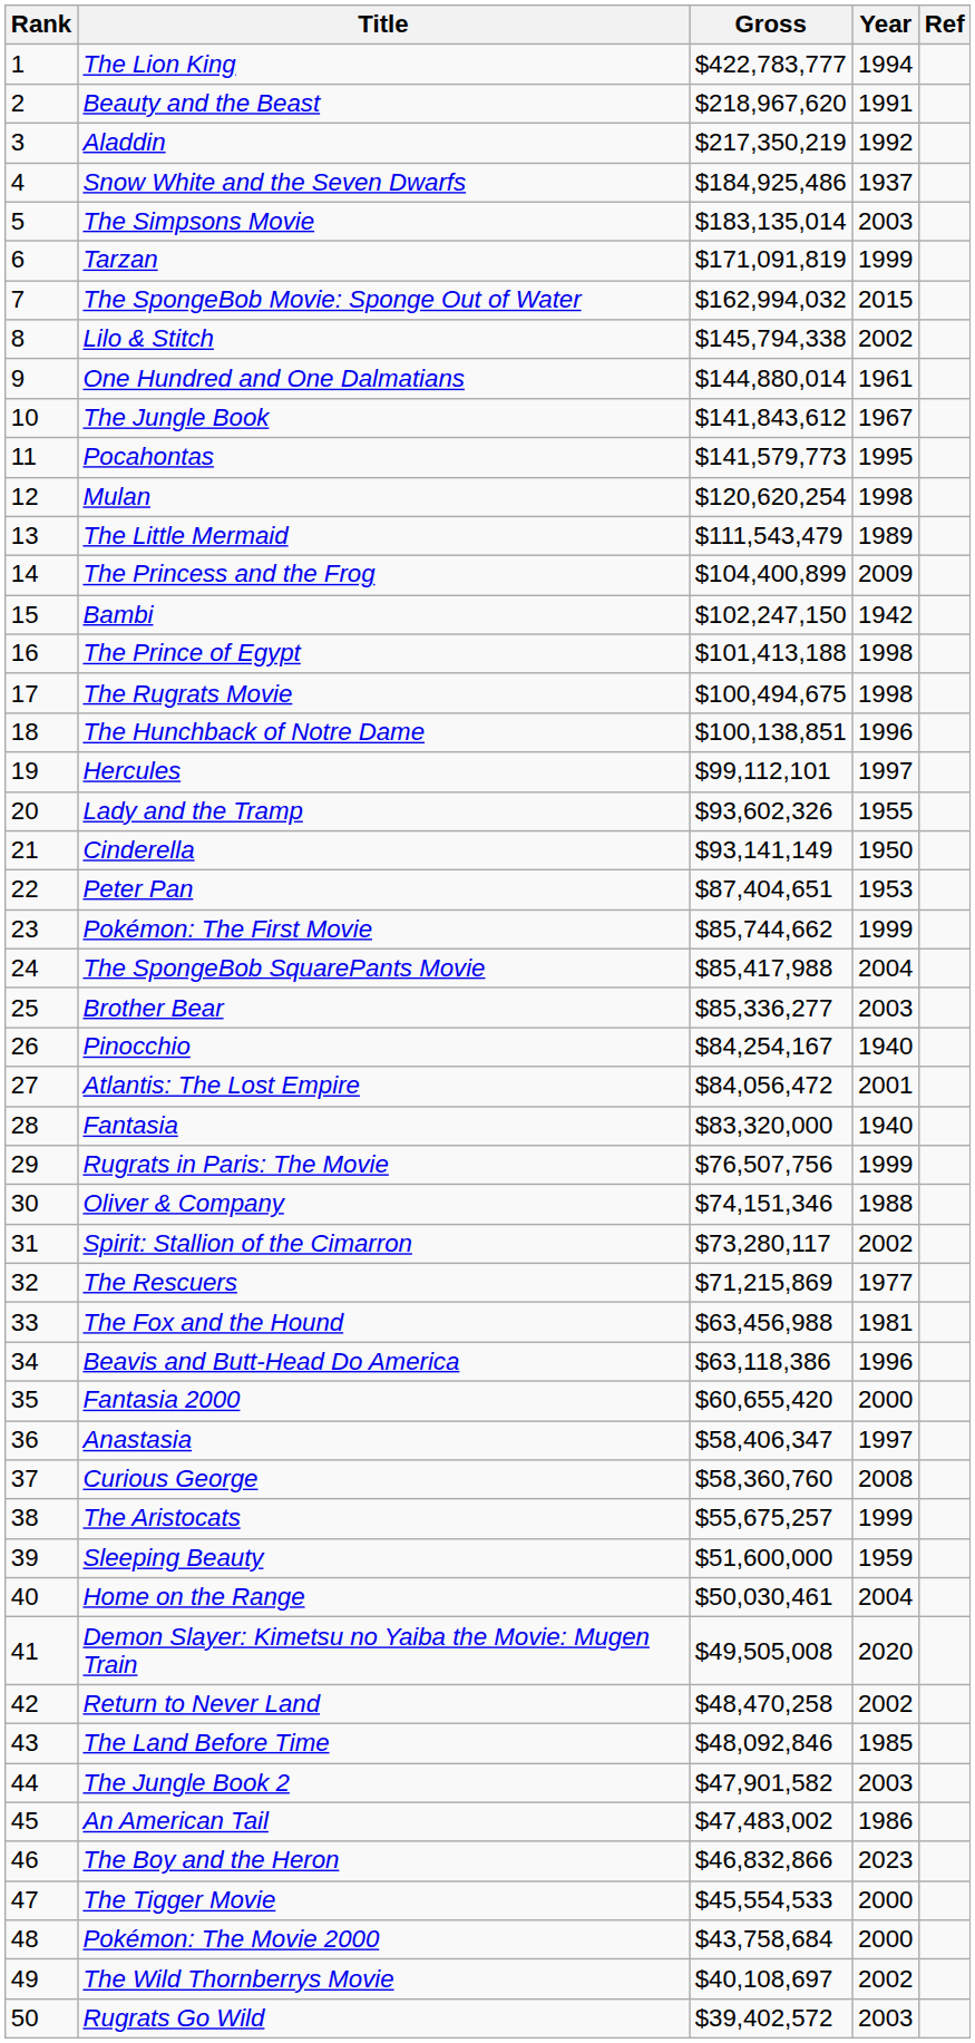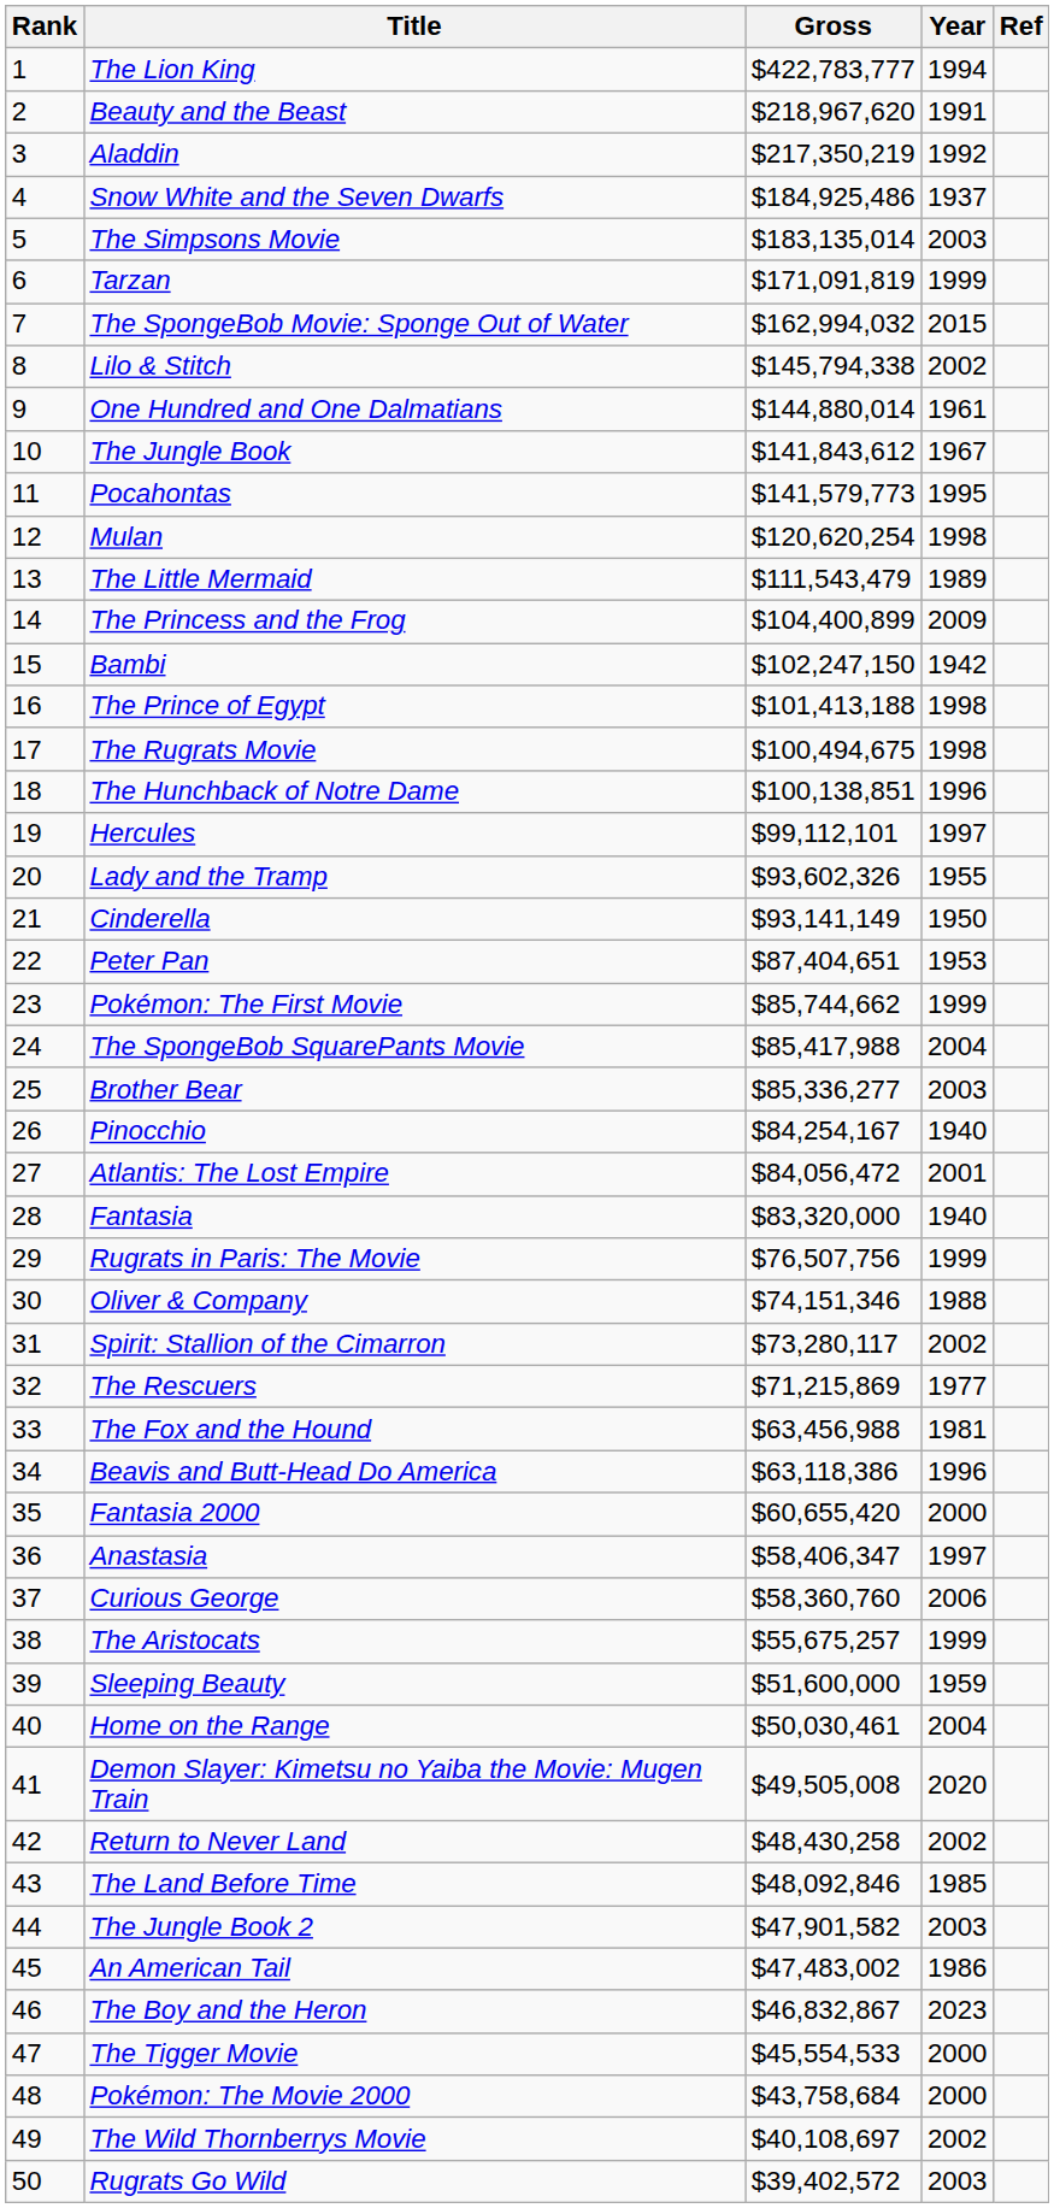Curious George | Year: 2008 -> 2006
Return to Never Land | Gross: $48,470,258 -> $48,430,258
The Boy and the Heron | Gross: $46,832,866 -> $46,832,867
